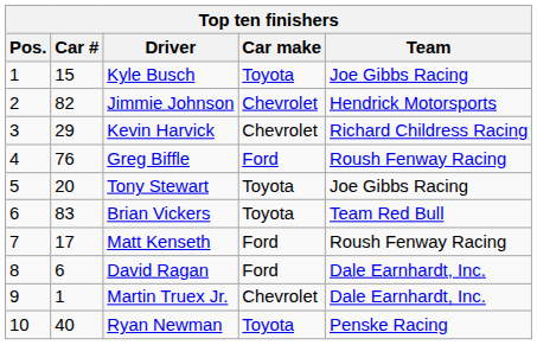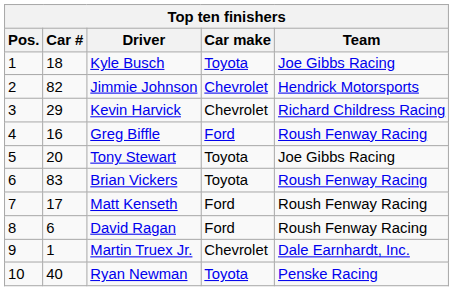Kyle Busch | Car #: 15 -> 18
Greg Biffle | Car #: 76 -> 16
Brian Vickers | Team: Team Red Bull -> Roush Fenway Racing
David Ragan | Team: Dale Earnhardt, Inc. -> Roush Fenway Racing
